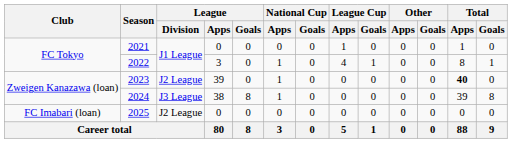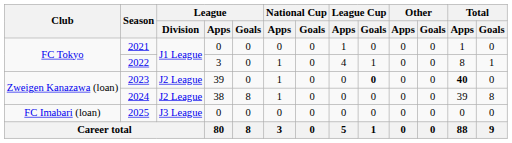2023 | League Cup / Goals: normal -> bold
2024 | League / Division: J3 League -> J2 League
2025 | League / Division: J2 League -> J3 League
